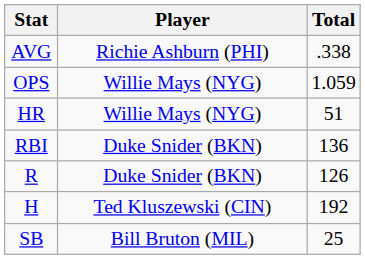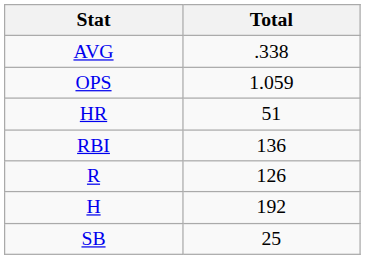- column: Player | Richie Ashburn (PHI) | Willie Mays (NYG) | Willie Mays (NYG) | Duke Snider (BKN) | Duke Snider (BKN) | Ted Kluszewski (CIN) | Bill Bruton (MIL)
